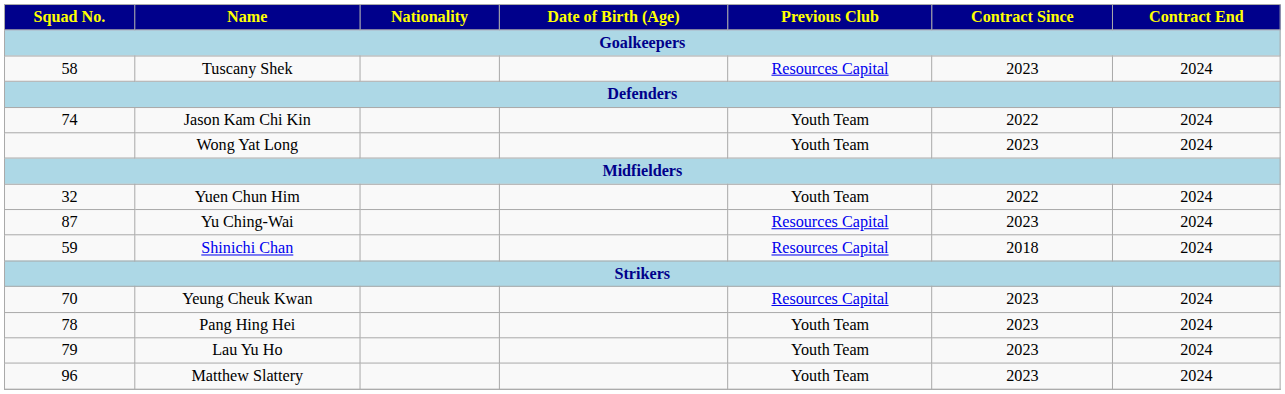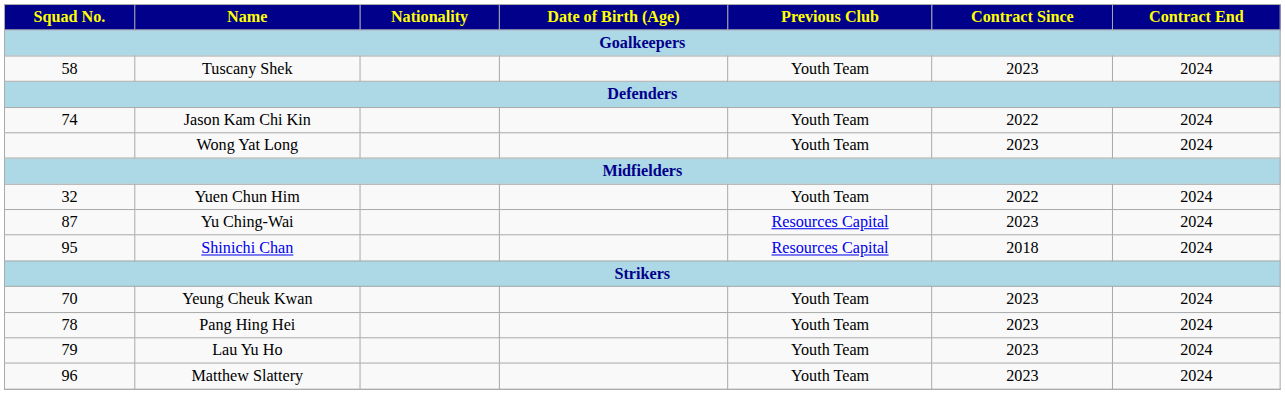Tuscany Shek | Previous Club: Resources Capital -> Youth Team
Shinichi Chan | Squad No.: 59 -> 95
Yeung Cheuk Kwan | Previous Club: Resources Capital -> Youth Team
